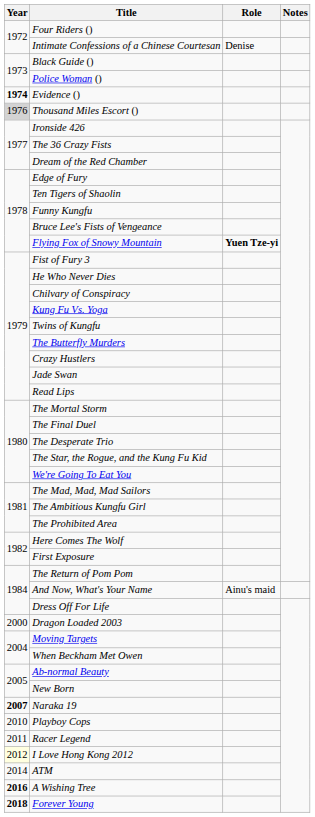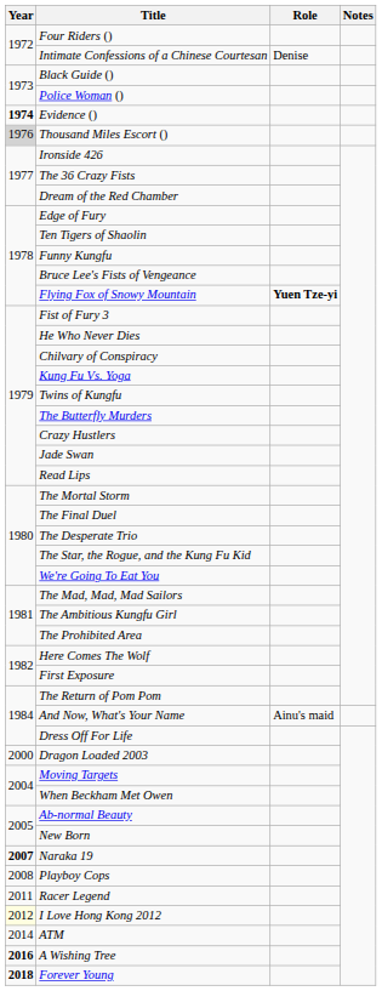Playboy Cops | Year: 2010 -> 2008
